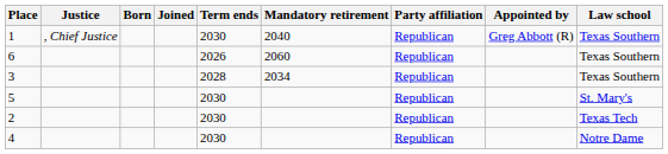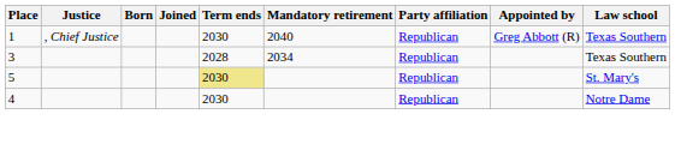- row: 6 | 2026 | 2060 | Republican | Texas Southern
5 | Term ends: no background -> khaki background
- row: 2 | 2030 | Republican | Texas Tech
